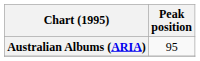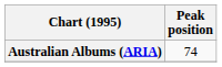Australian Albums (ARIA) | Peak position: 95 -> 74
